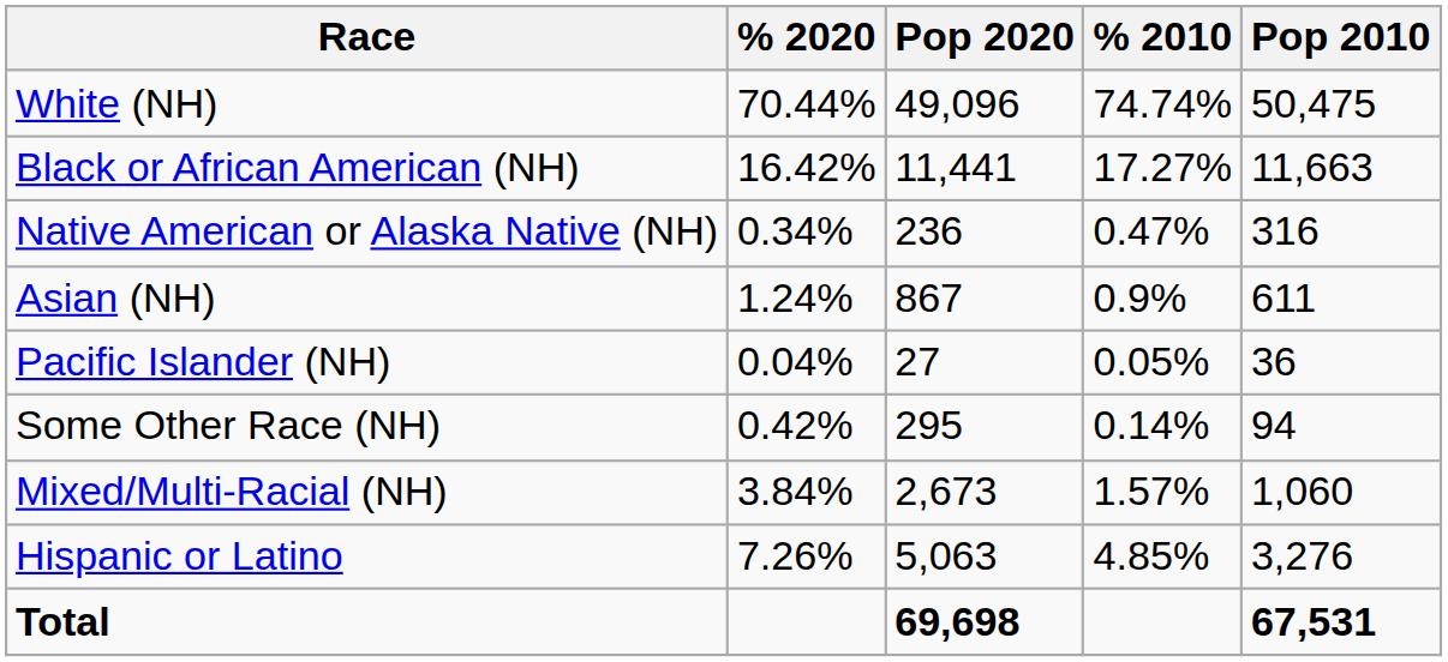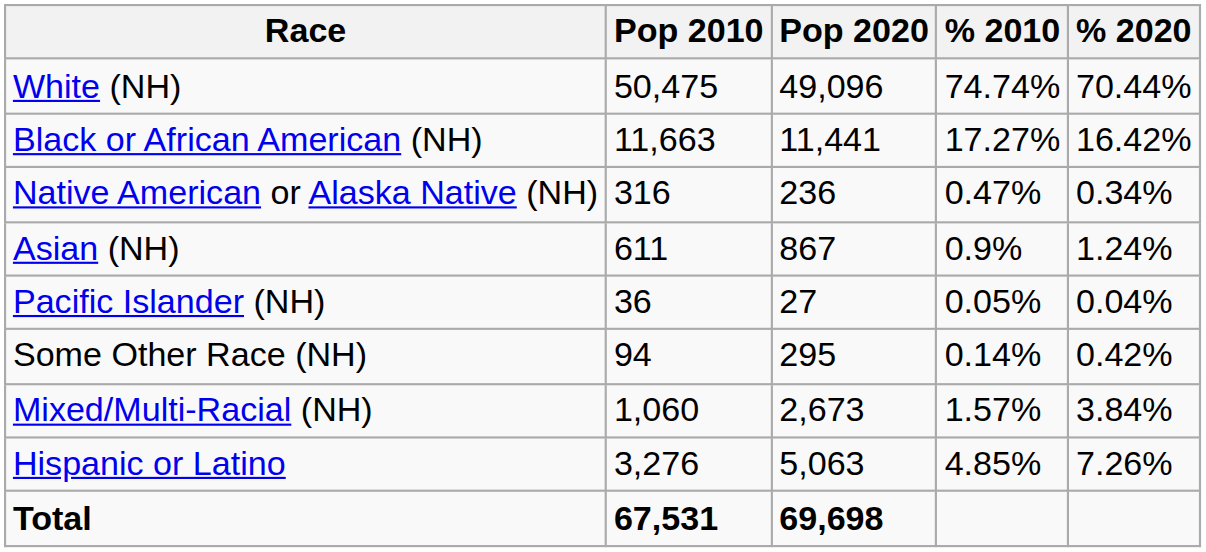columns swapped: Pop 2010 <-> % 2020
